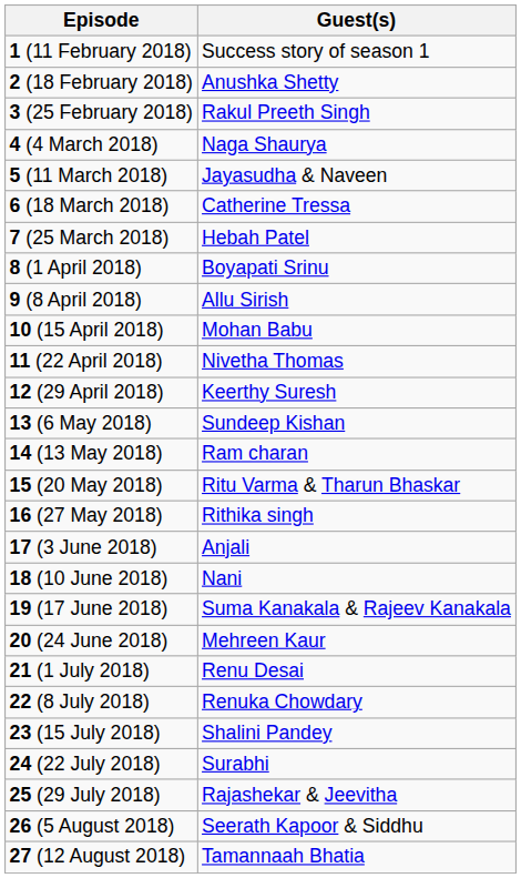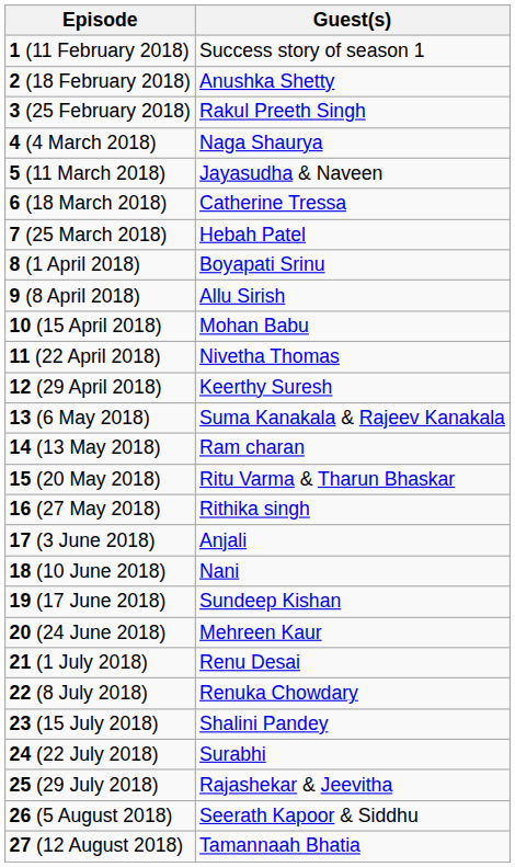13 (6 May 2018) | Guest(s): Sundeep Kishan -> Suma Kanakala & Rajeev Kanakala
19 (17 June 2018) | Guest(s): Suma Kanakala & Rajeev Kanakala -> Sundeep Kishan
